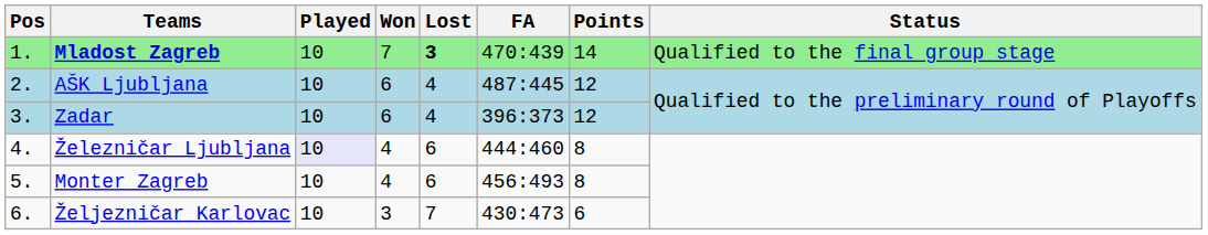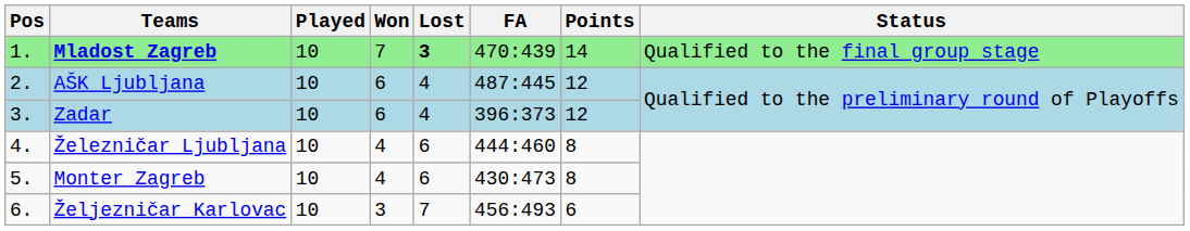Železničar Ljubljana | Played: lavender background -> no background
Monter Zagreb | FA: 456:493 -> 430:473
Željezničar Karlovac | FA: 430:473 -> 456:493
